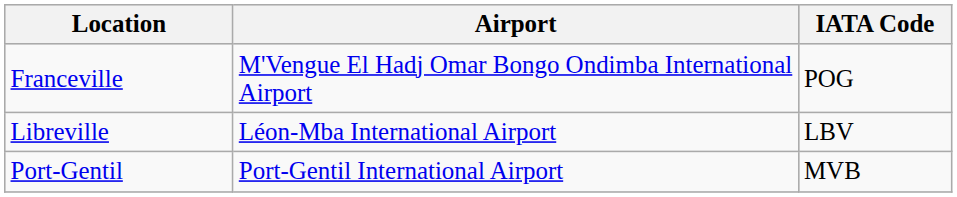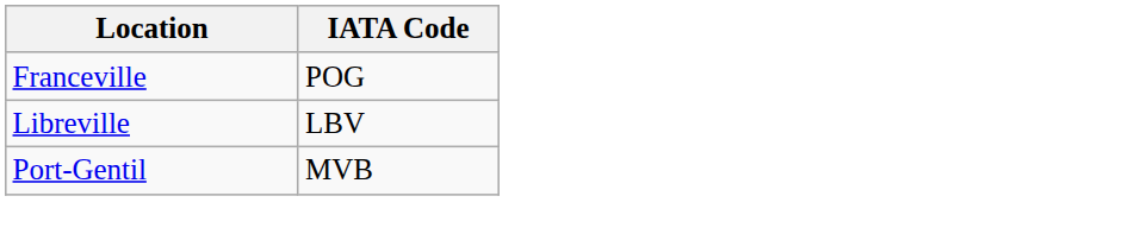- column: Airport | M'Vengue El Hadj Omar Bongo Ondimba International Airport | Léon-Mba International Airport | Port-Gentil International Airport
